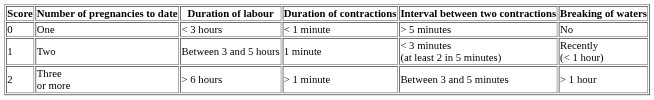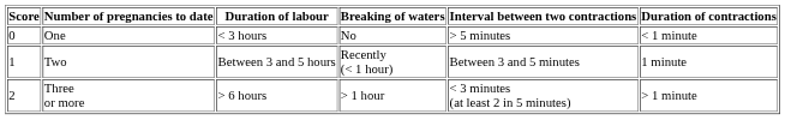columns swapped: Duration of contractions <-> Breaking of waters
Two | Interval between two contractions: < 3 minutes (at least 2 in 5 minutes) -> Between 3 and 5 minutes
Three or more | Interval between two contractions: Between 3 and 5 minutes -> < 3 minutes (at least 2 in 5 minutes)
